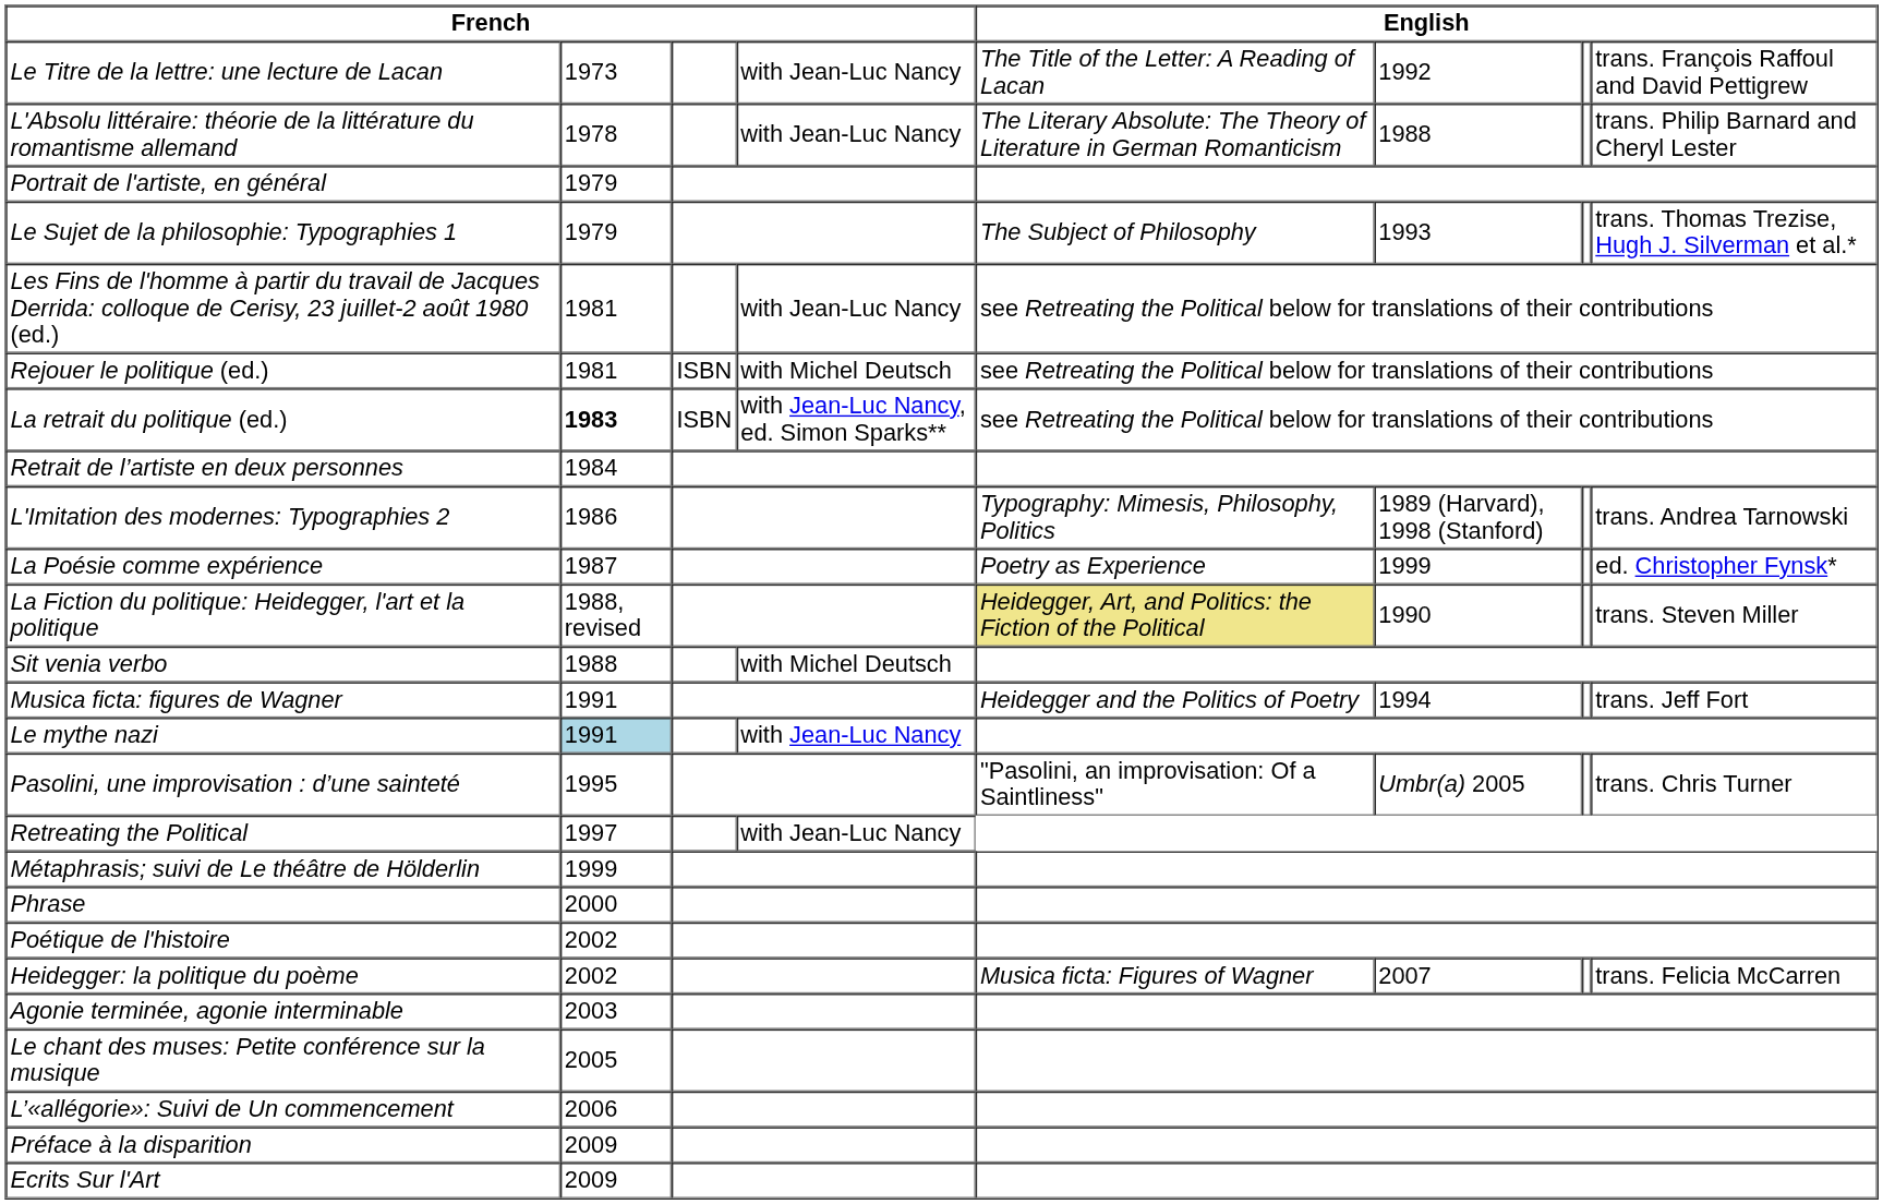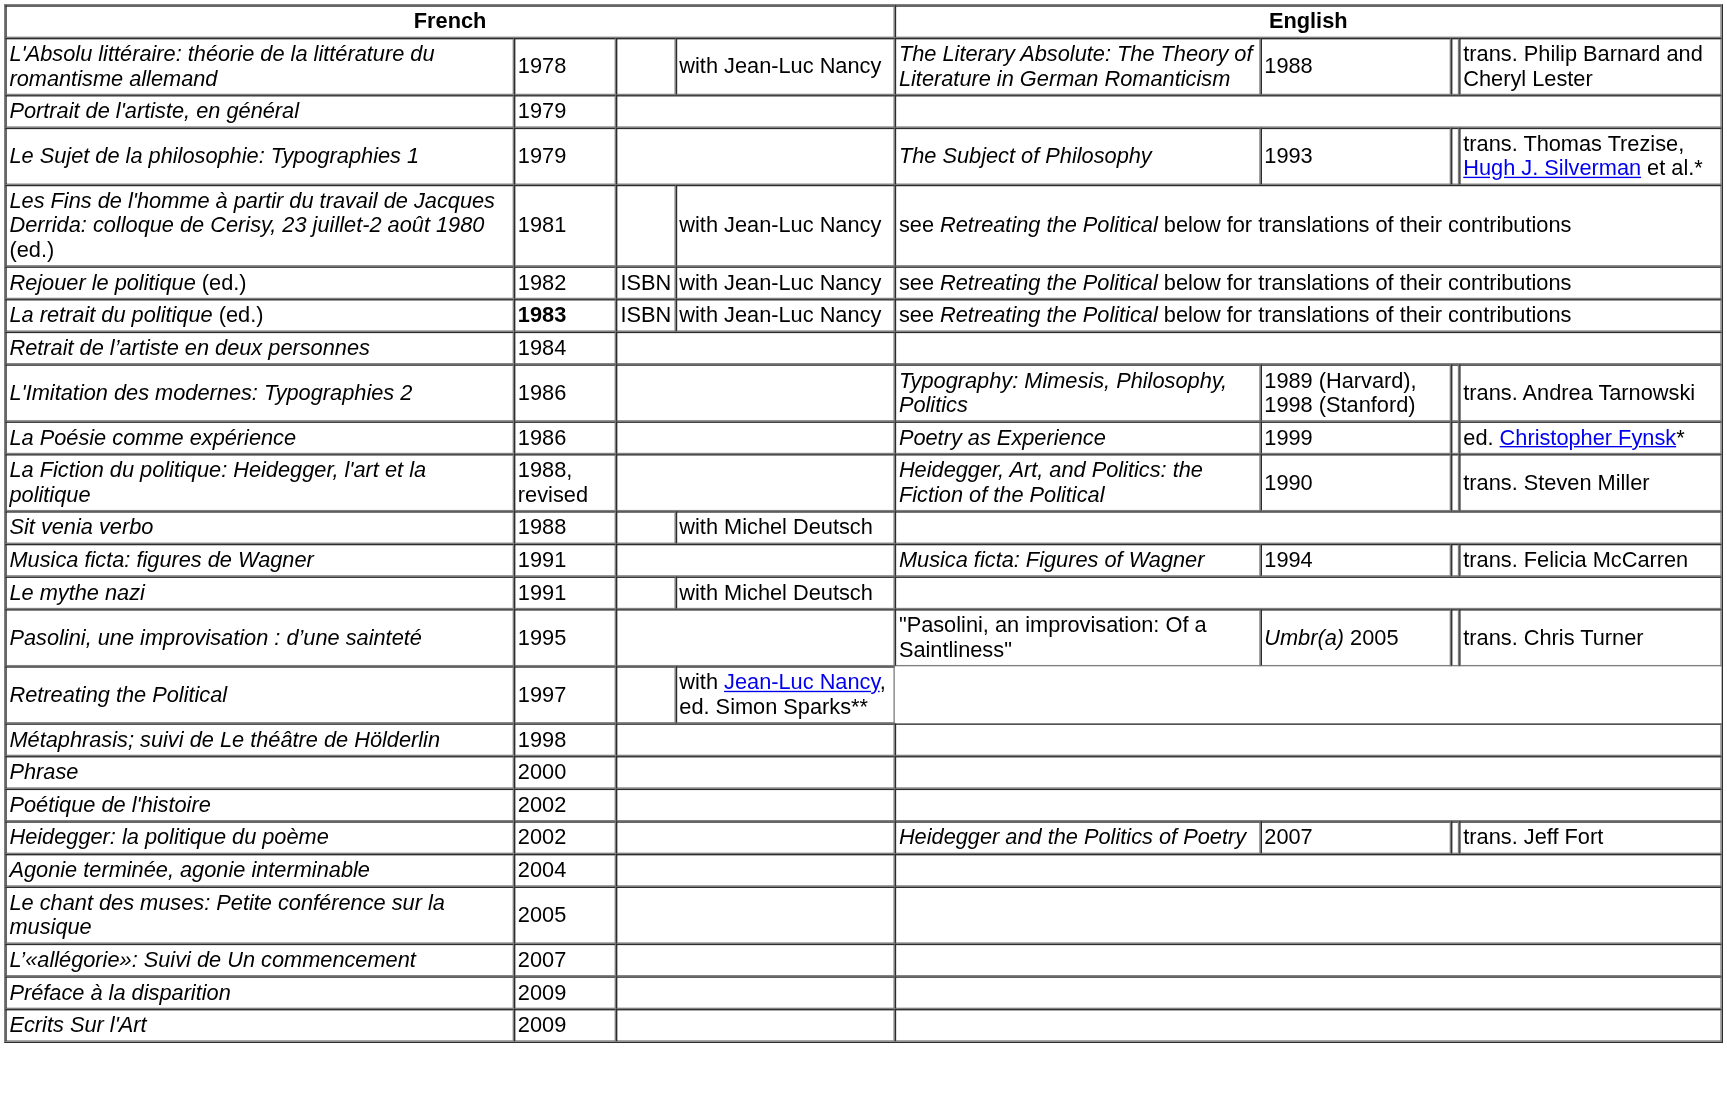- row: Le Titre de la lettre: une lecture de Lacan | 1973 | with Jean-Luc Nancy | The Title of the Letter: A Reading of Lacan | 1992 | trans. François Raffoul and David Pettigrew
Rejouer le politique (ed.) | column 2: 1981 -> 1982
Rejouer le politique (ed.) | column 4: with Michel Deutsch -> with Jean-Luc Nancy
La retrait du politique (ed.) | column 4: with Jean-Luc Nancy, ed. Simon Sparks** -> with Jean-Luc Nancy
La Poésie comme expérience | column 2: 1987 -> 1986
La Fiction du politique: Heidegger, l'art et la politique | column 5: khaki background -> no background
Musica ficta: figures de Wagner | column 5: Heidegger and the Politics of Poetry -> Musica ficta: Figures of Wagner
Musica ficta: figures de Wagner | column 8: trans. Jeff Fort -> trans. Felicia McCarren
Le mythe nazi | column 2: lightblue background -> no background
Le mythe nazi | column 4: with Jean-Luc Nancy -> with Michel Deutsch
Retreating the Political | column 4: with Jean-Luc Nancy -> with Jean-Luc Nancy, ed. Simon Sparks**
Métaphrasis; suivi de Le théâtre de Hölderlin | column 2: 1999 -> 1998
Heidegger: la politique du poème | column 5: Musica ficta: Figures of Wagner -> Heidegger and the Politics of Poetry
Heidegger: la politique du poème | column 8: trans. Felicia McCarren -> trans. Jeff Fort
Agonie terminée, agonie interminable | column 2: 2003 -> 2004
L’«allégorie»: Suivi de Un commencement | column 2: 2006 -> 2007
